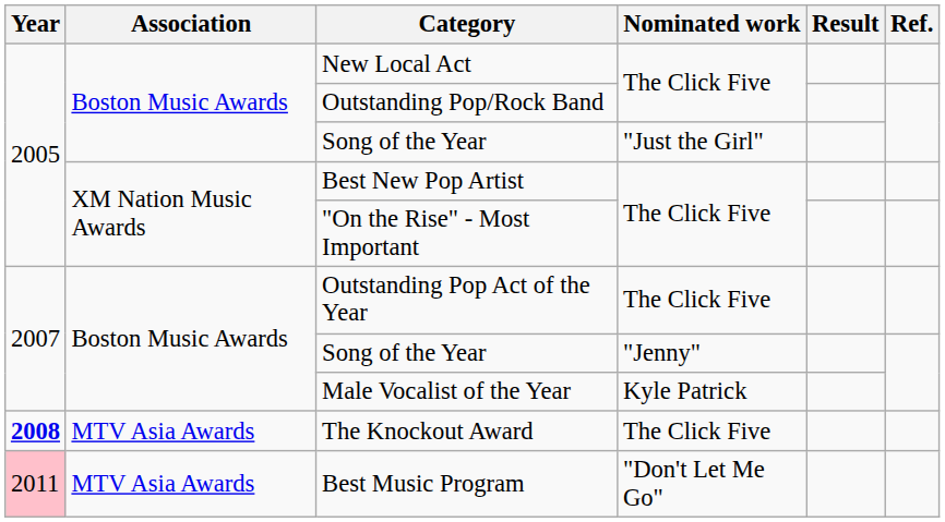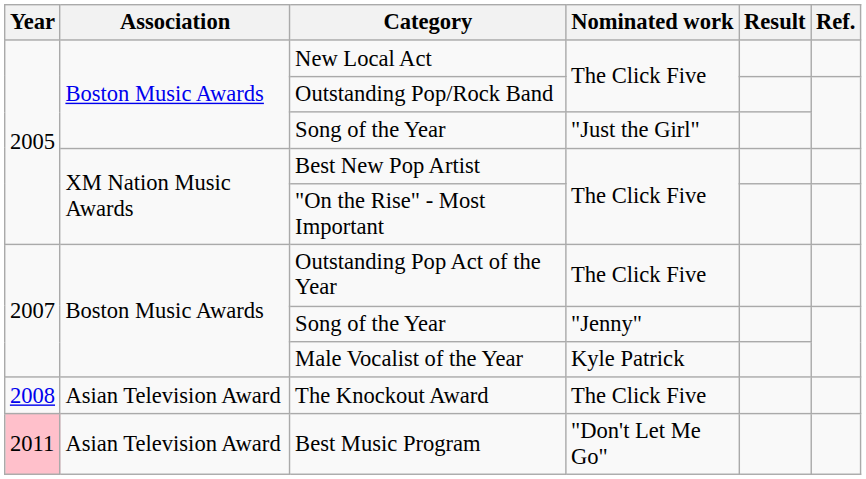The Knockout Award | Year: bold -> normal
The Knockout Award | Association: MTV Asia Awards -> Asian Television Award
Best Music Program | Association: MTV Asia Awards -> Asian Television Award
